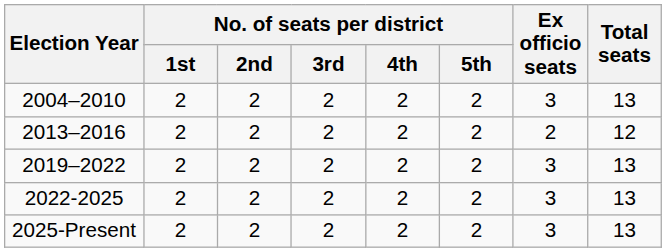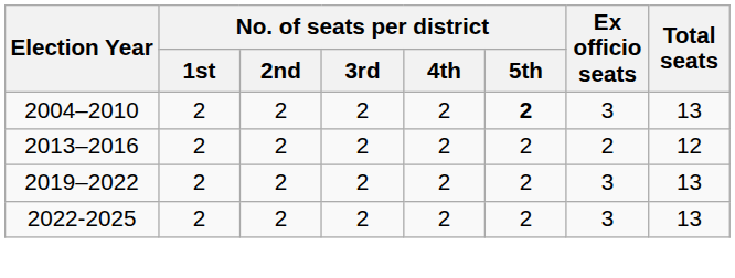2004–2010 | No. of seats per district / 5th: normal -> bold
- row: 2025-Present | 2 | 2 | 2 | 2 | 2 | 3 | 13
